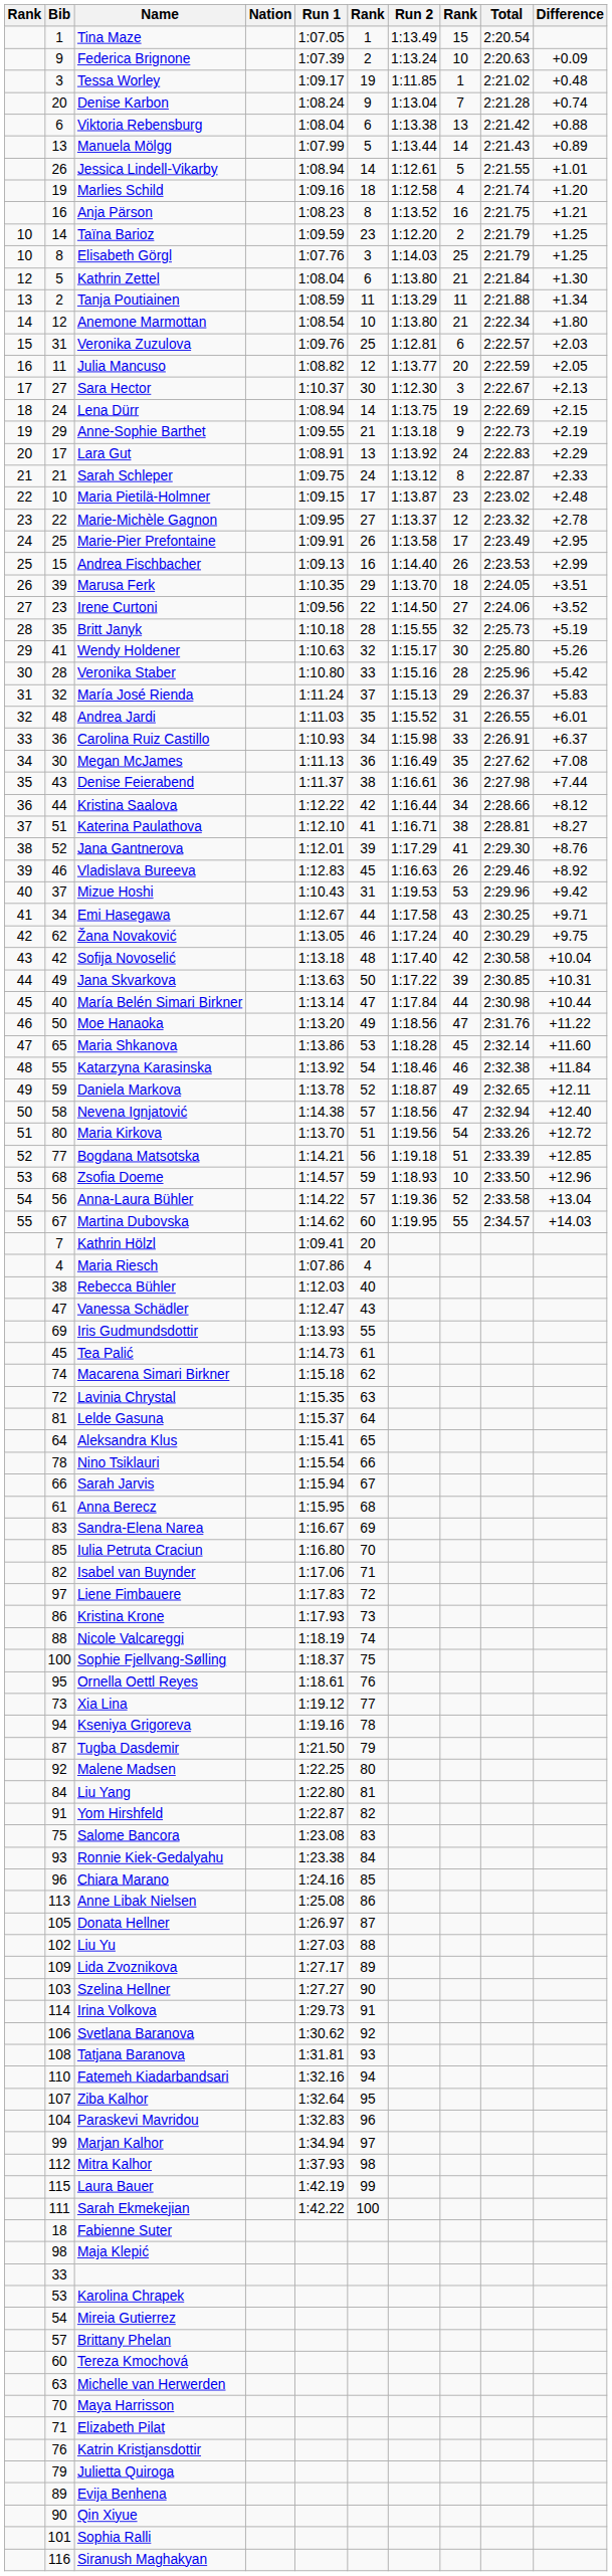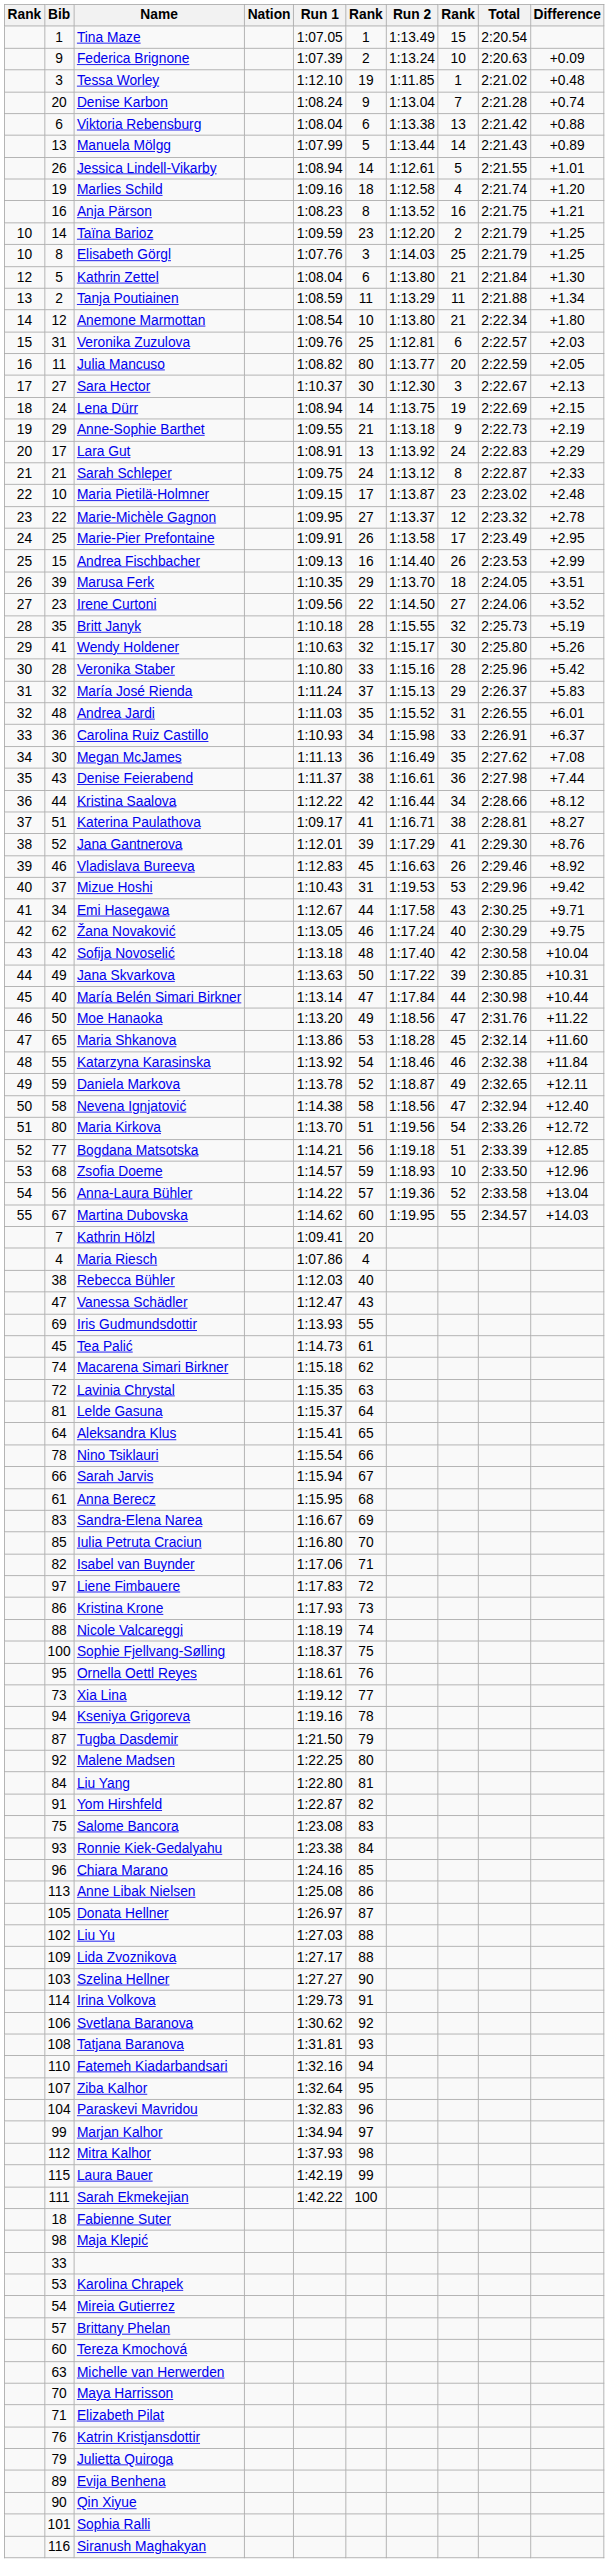Tessa Worley | Run 1: 1:09.17 -> 1:12.10
Julia Mancuso | column 6: 12 -> 80
Katerina Paulathova | Run 1: 1:12.10 -> 1:09.17
Nevena Ignjatović | column 6: 57 -> 58
Lida Zvoznikova | column 6: 89 -> 88
